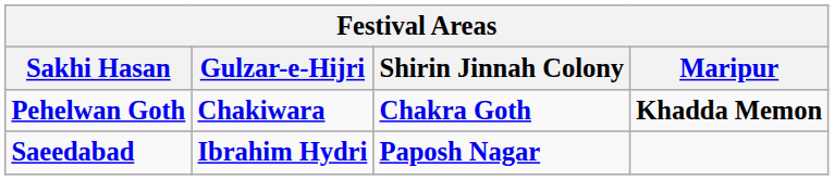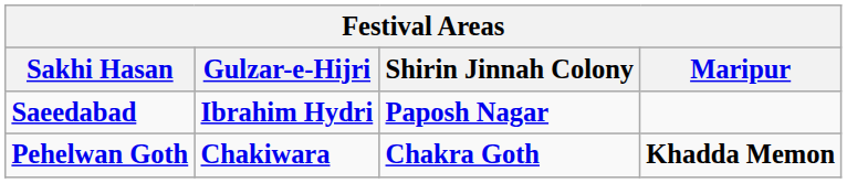rows swapped: Pehelwan Goth <-> Saeedabad
